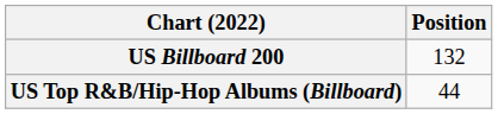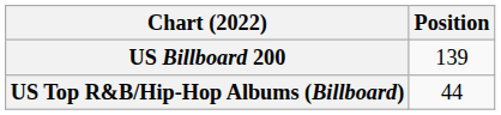US Billboard 200 | Position: 132 -> 139
